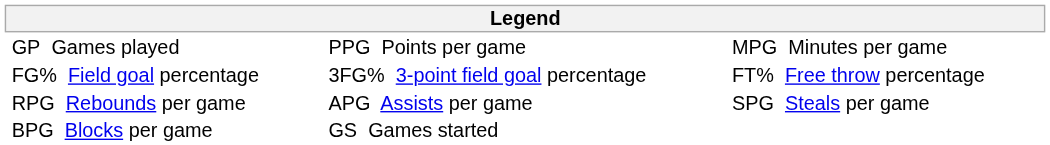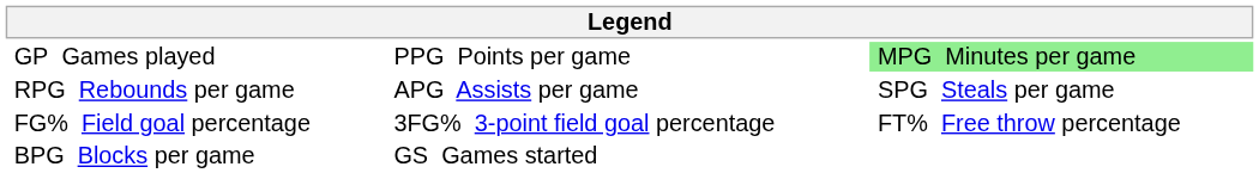GP Games played | column 3: no background -> lightgreen background
rows swapped: FG% Field goal percentage <-> RPG Rebounds per game
